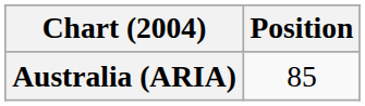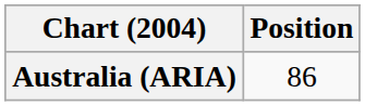Australia (ARIA) | Position: 85 -> 86
